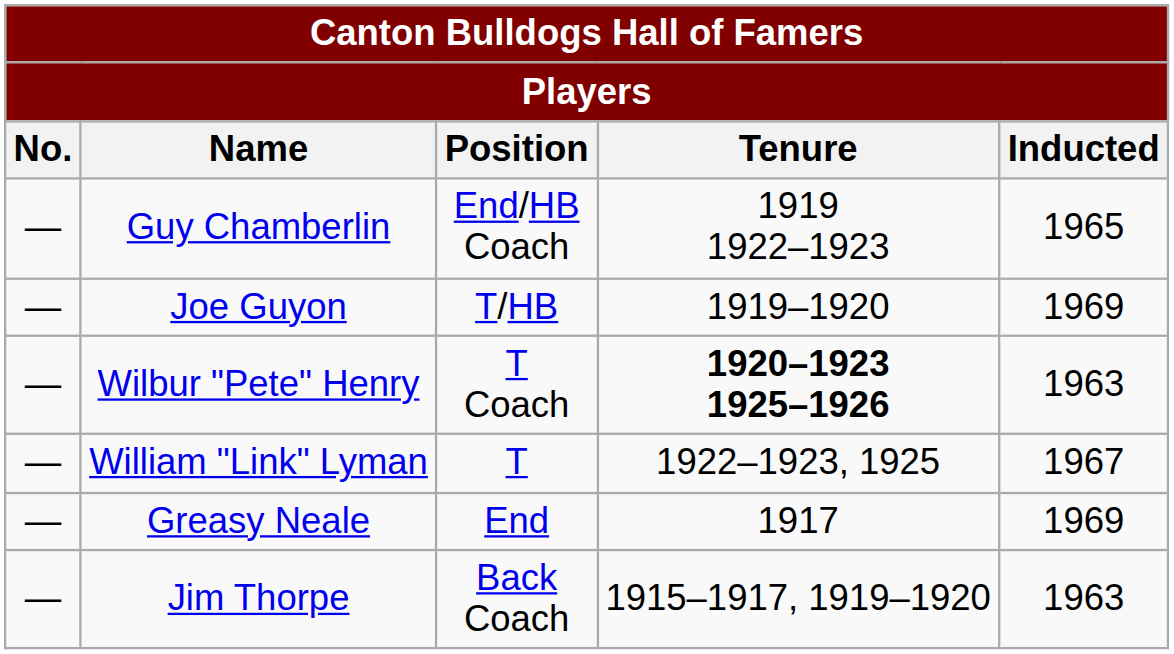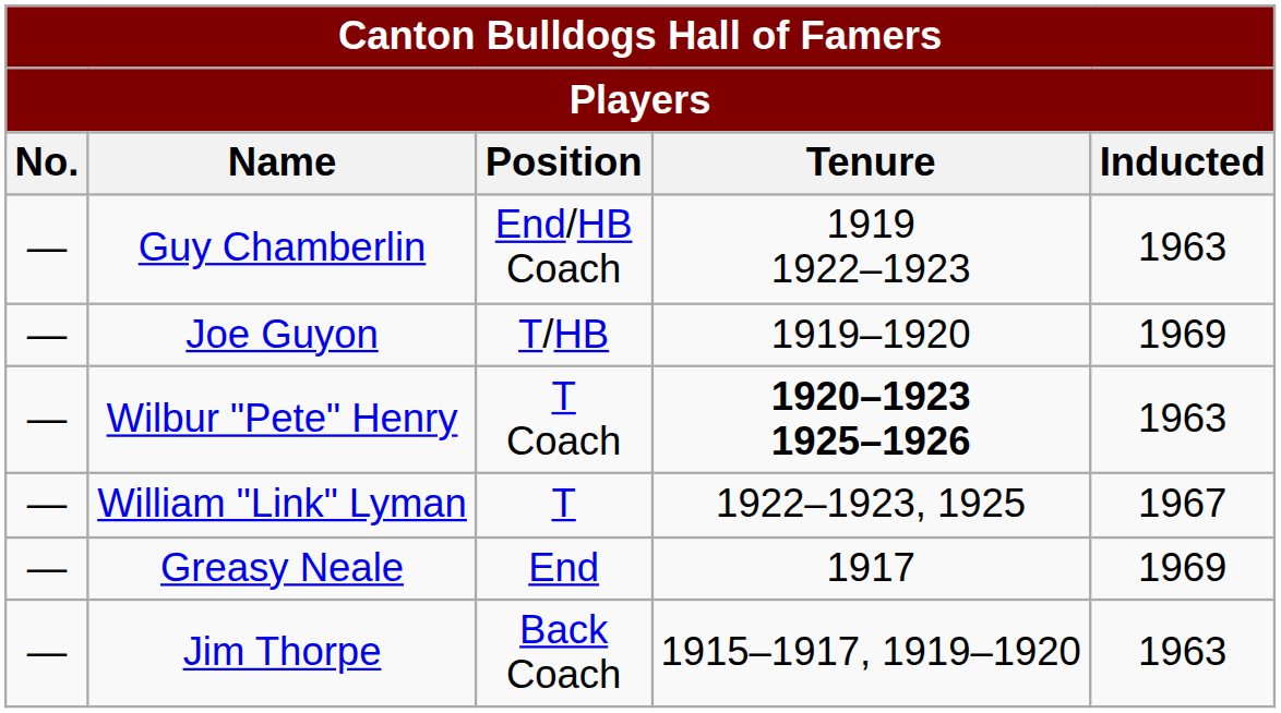Guy Chamberlin | Inducted: 1965 -> 1963
